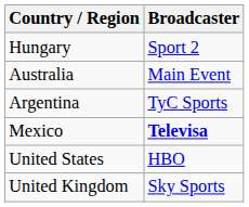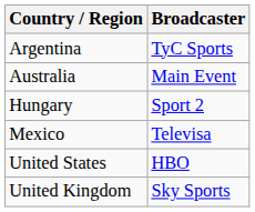rows swapped: Argentina <-> Hungary
Mexico | Broadcaster: bold -> normal
